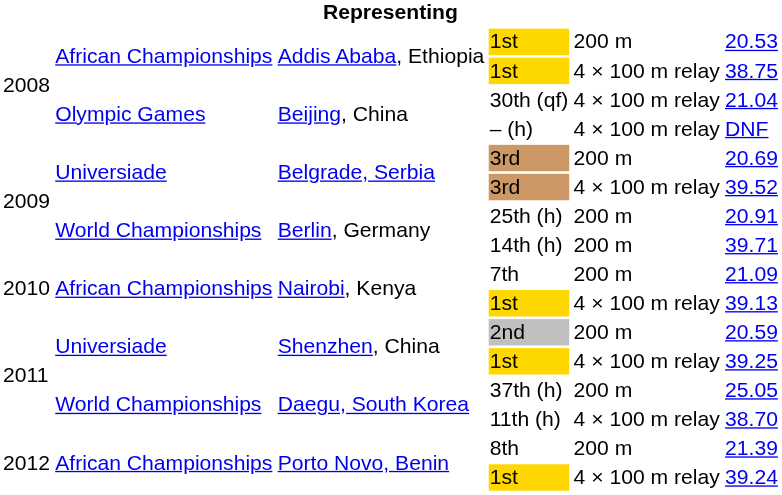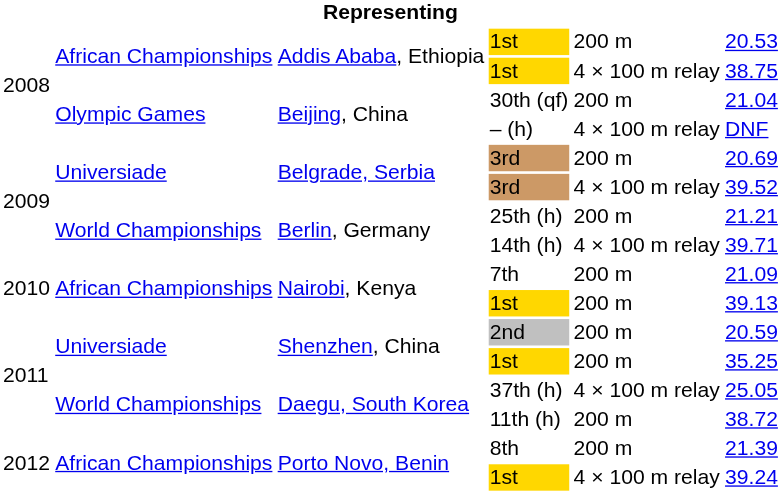30th (qf) | column 5: 4 × 100 m relay -> 200 m
25th (h) | column 6: 20.91 -> 21.21
14th (h) | column 5: 200 m -> 4 × 100 m relay
Nairobi, Kenya / 1st | column 5: 4 × 100 m relay -> 200 m
Shenzhen, China / 1st | column 5: 4 × 100 m relay -> 200 m
Shenzhen, China / 1st | column 6: 39.25 -> 35.25
37th (h) | column 5: 200 m -> 4 × 100 m relay
11th (h) | column 5: 4 × 100 m relay -> 200 m
11th (h) | column 6: 38.70 -> 38.72
